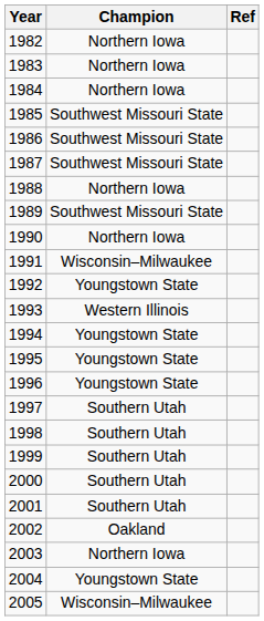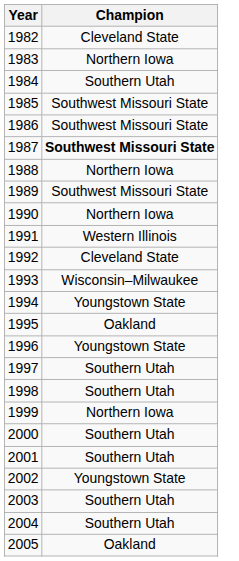- column: Ref
1982 | Champion: Northern Iowa -> Cleveland State
1984 | Champion: Northern Iowa -> Southern Utah
1987 | Champion: normal -> bold
1991 | Champion: Wisconsin–Milwaukee -> Western Illinois
1992 | Champion: Youngstown State -> Cleveland State
1993 | Champion: Western Illinois -> Wisconsin–Milwaukee
1995 | Champion: Youngstown State -> Oakland
1999 | Champion: Southern Utah -> Northern Iowa
2002 | Champion: Oakland -> Youngstown State
2003 | Champion: Northern Iowa -> Southern Utah
2004 | Champion: Youngstown State -> Southern Utah
2005 | Champion: Wisconsin–Milwaukee -> Oakland
